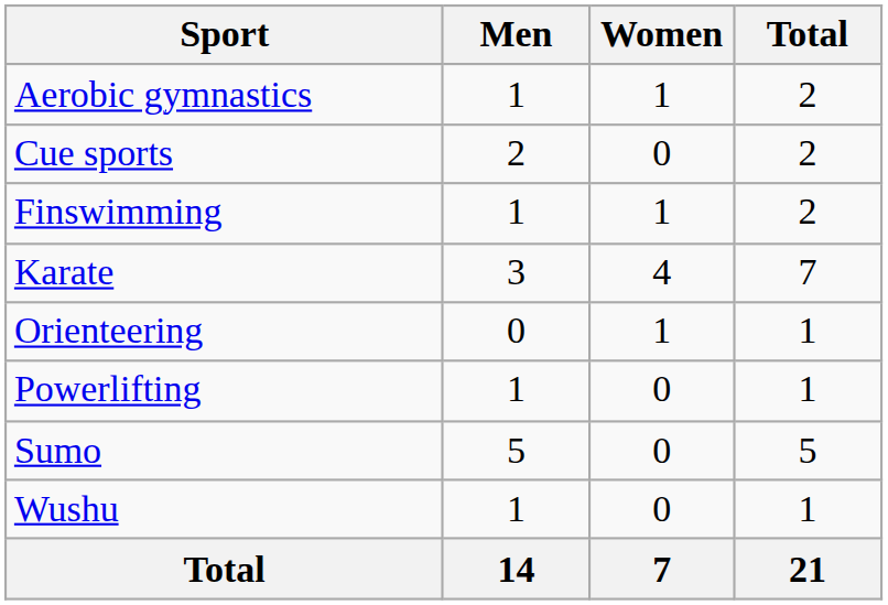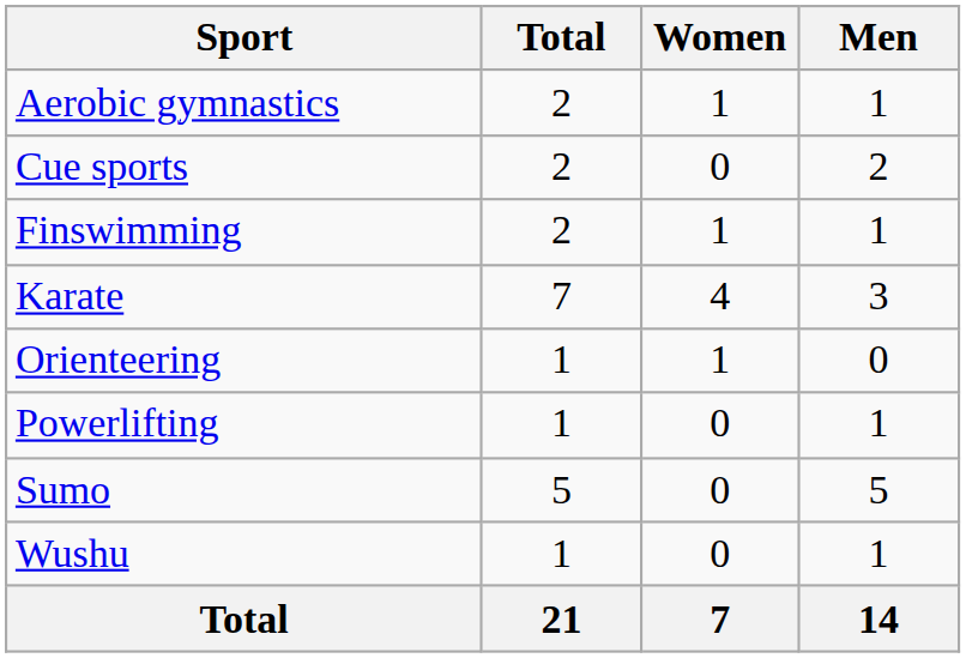columns swapped: Men <-> Total
